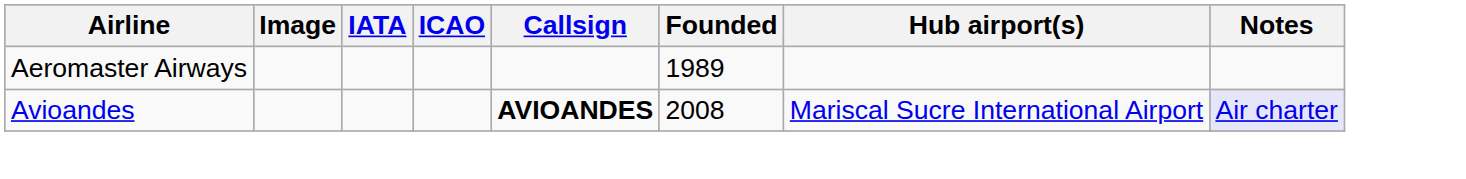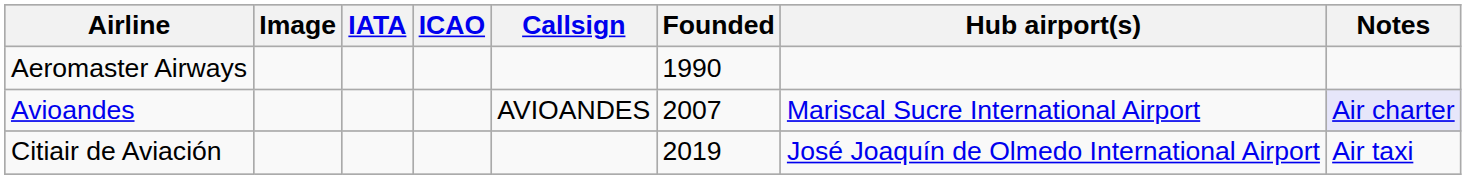Aeromaster Airways | Founded: 1989 -> 1990
Avioandes | Callsign: bold -> normal
Avioandes | Founded: 2008 -> 2007
+ row: Citiair de Aviación | 2019 | José Joaquín de Olmedo International Airport | Air taxi
